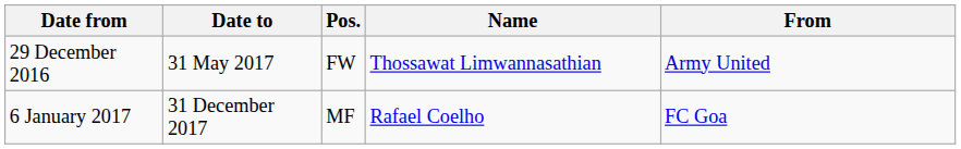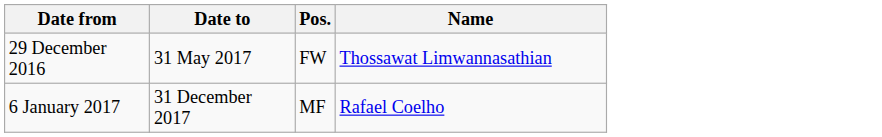- column: From | Army United | FC Goa
